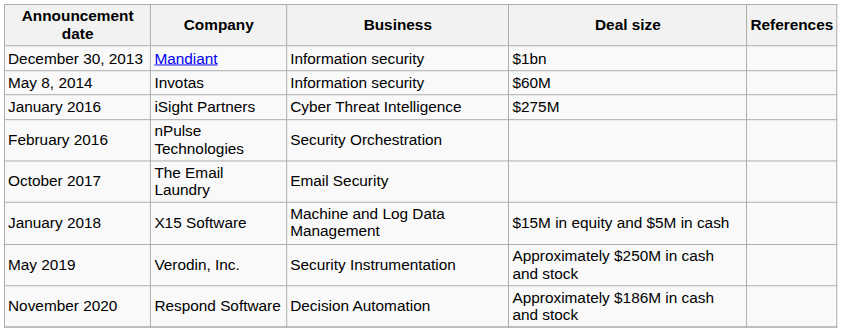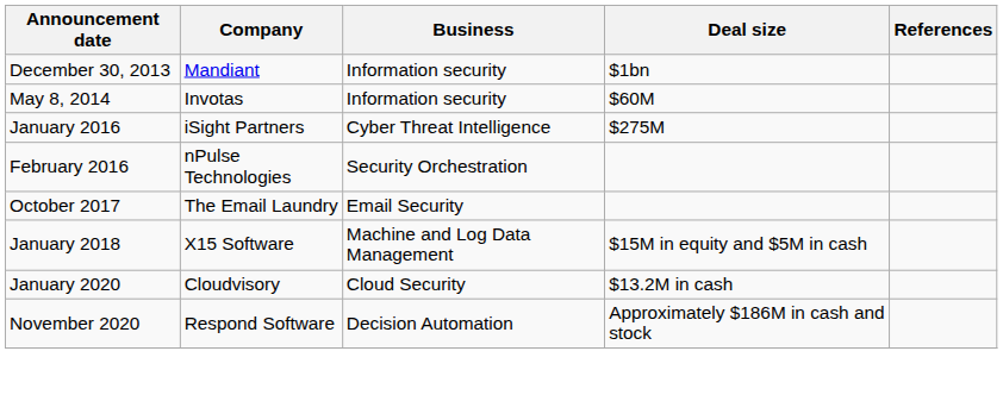- row: May 2019 | Verodin, Inc. | Security Instrumentation | Approximately $250M in cash and stock
+ row: January 2020 | Cloudvisory | Cloud Security | $13.2M in cash
